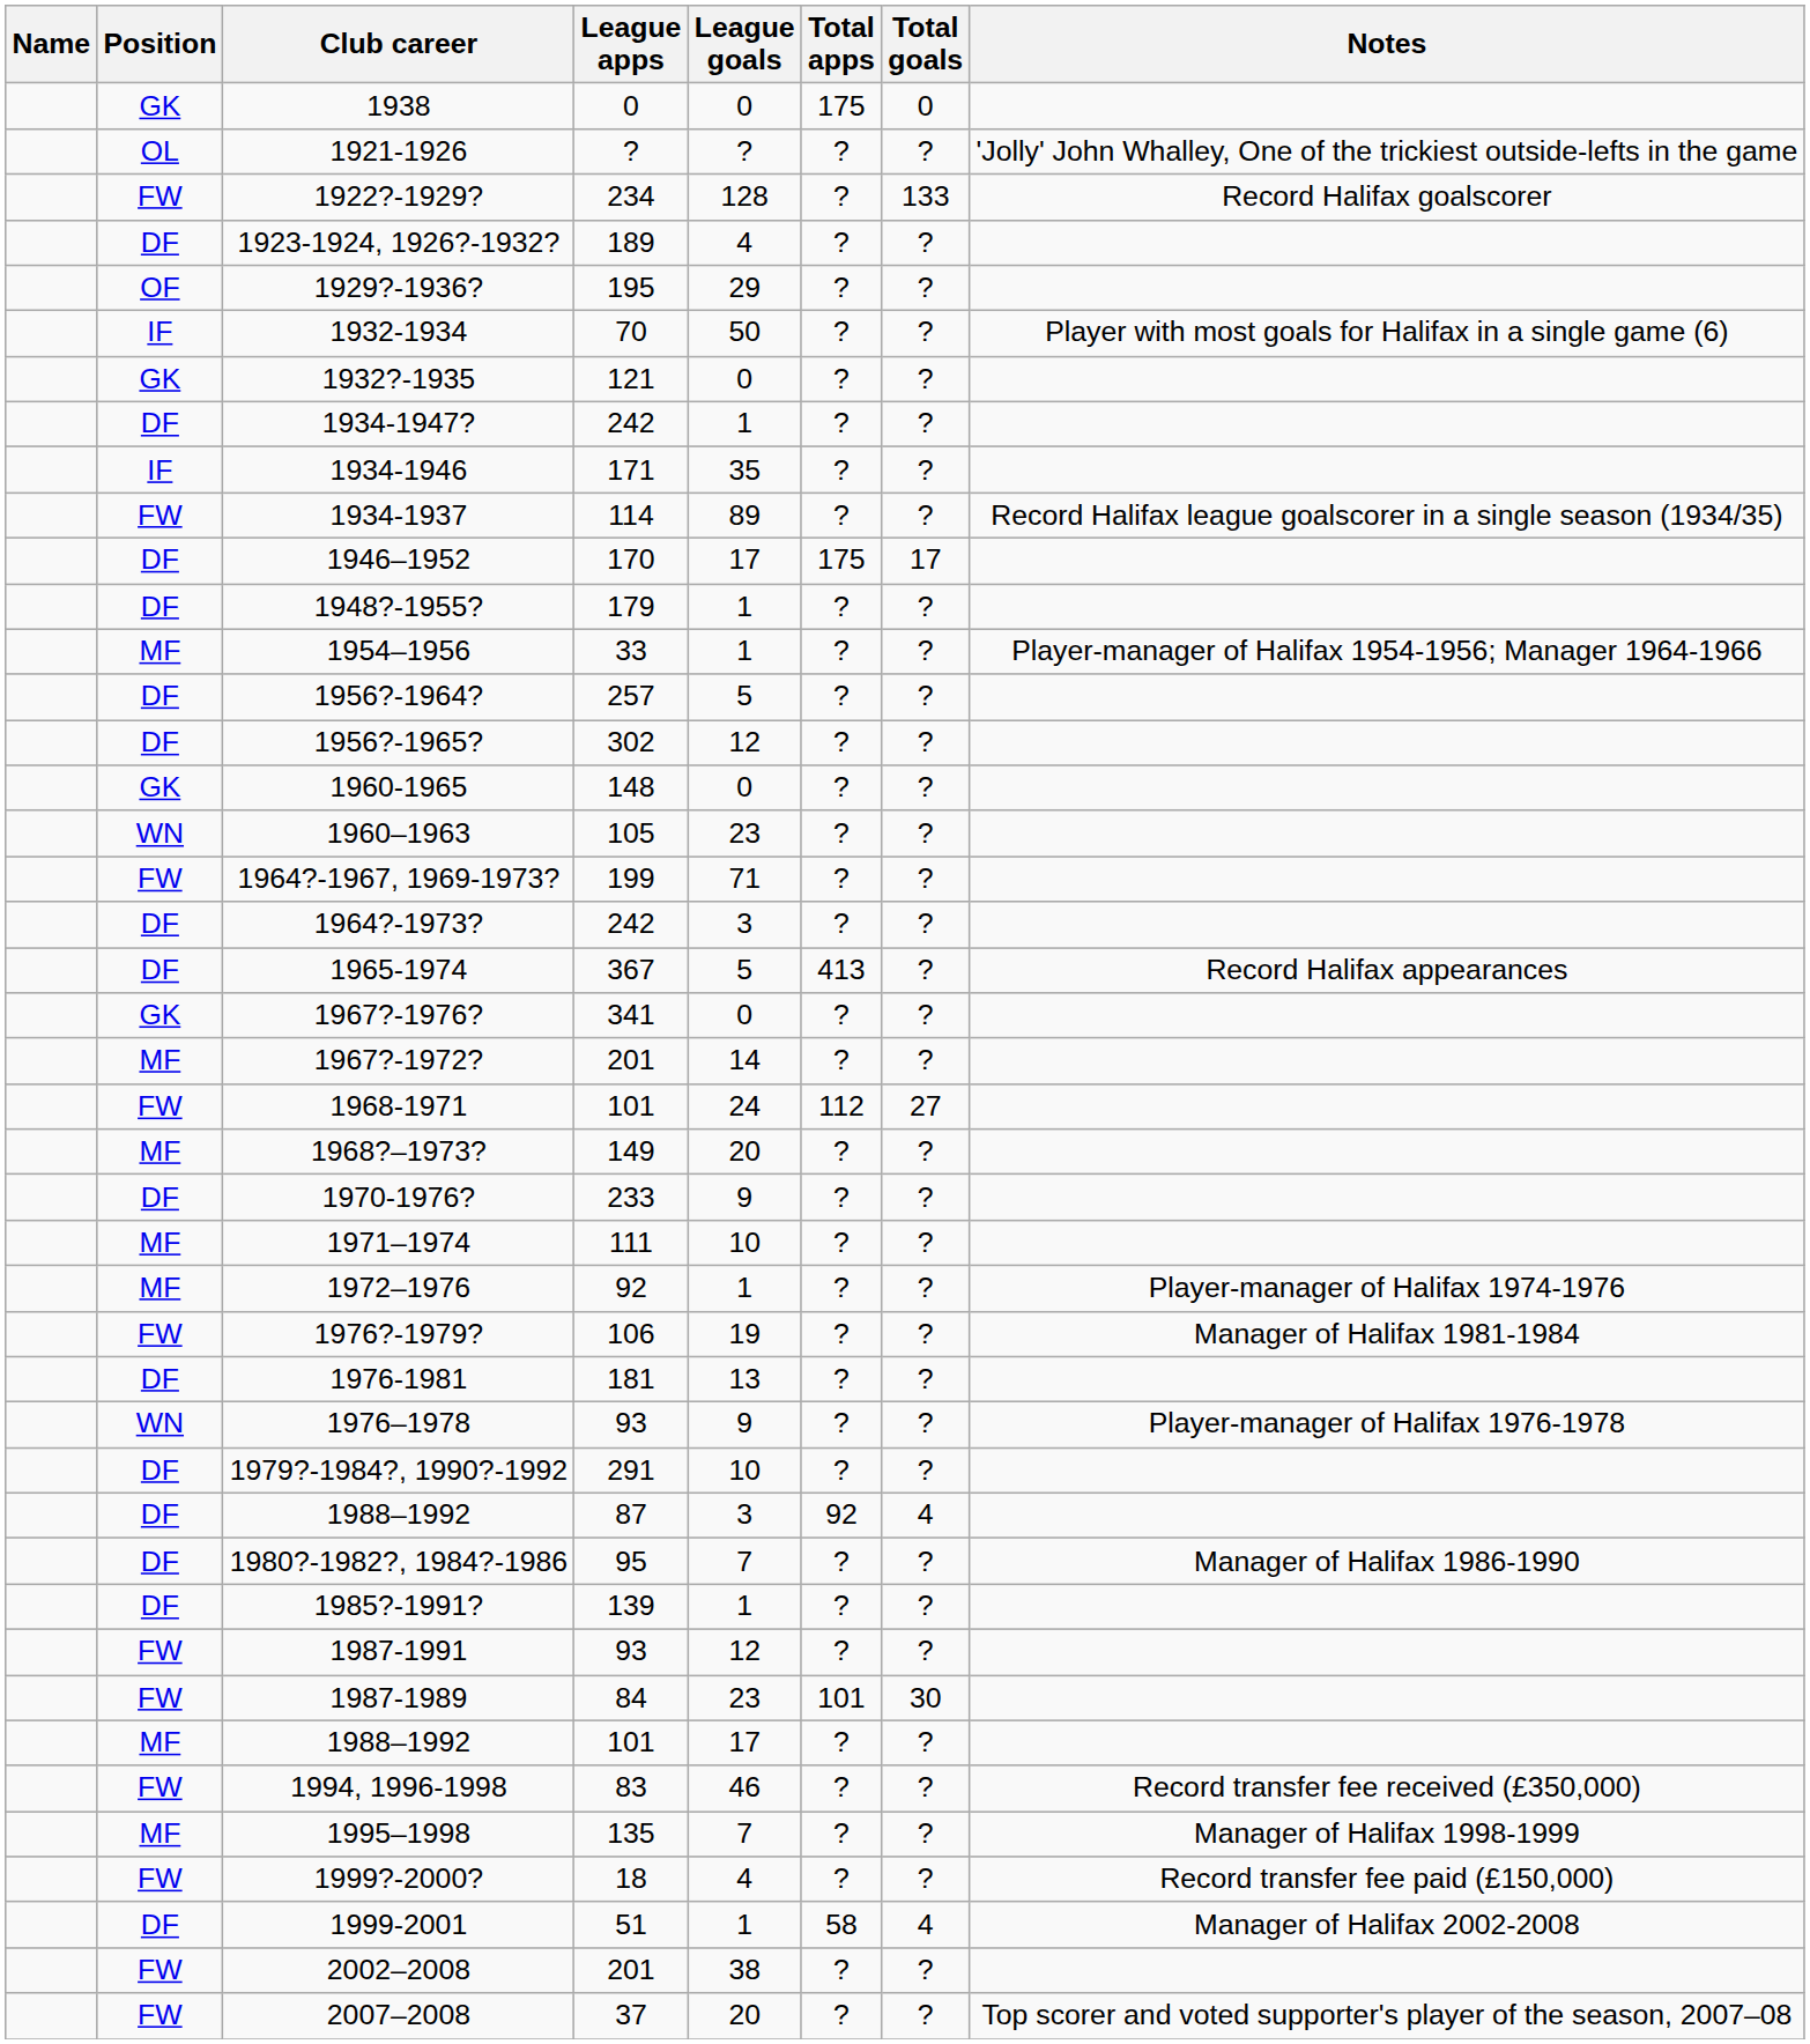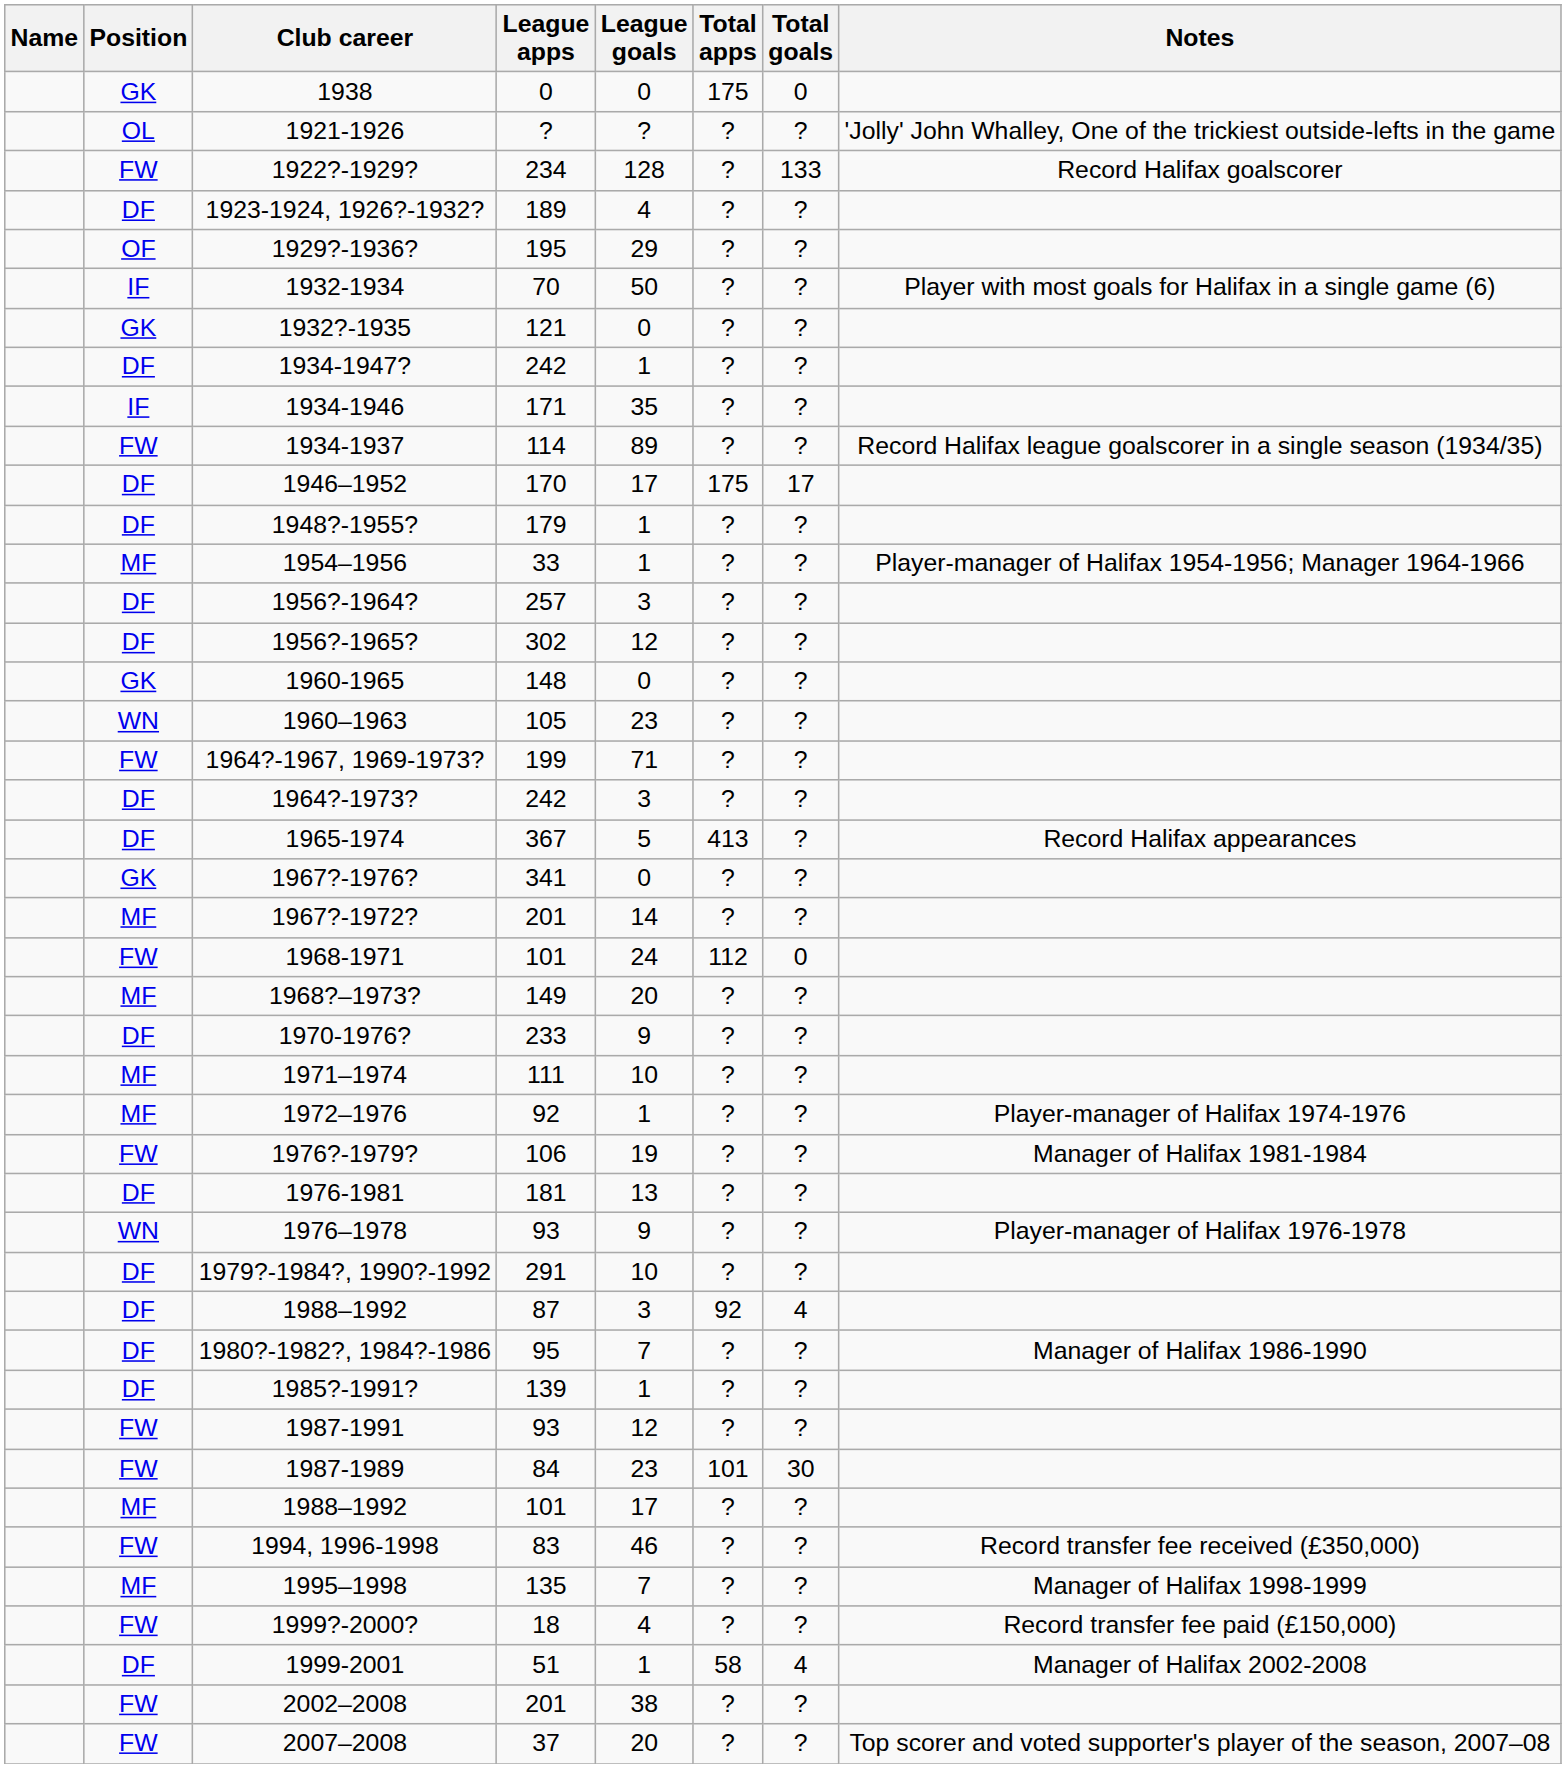1956?-1964? | League goals: 5 -> 3
1968-1971 | Total goals: 27 -> 0
